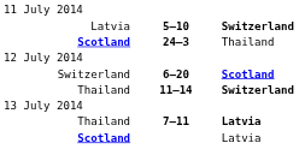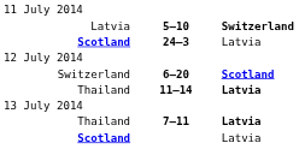Scotland / 24–3 | column 3: Thailand -> Latvia
Thailand / 11–14 | column 3: Switzerland -> Latvia
